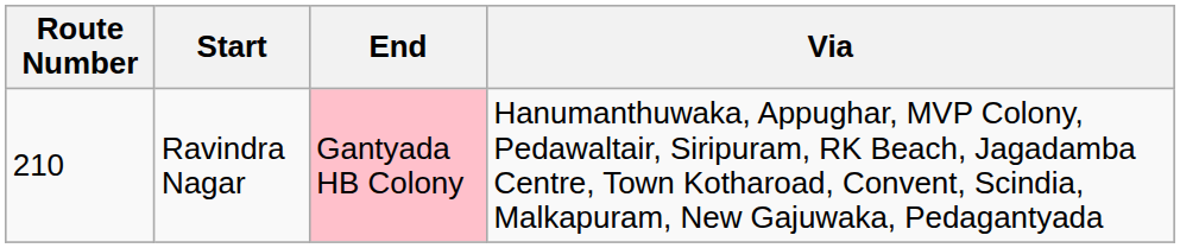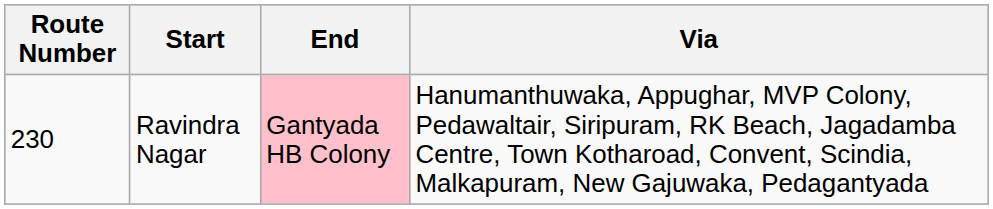Ravindra Nagar | Route Number: 210 -> 230
